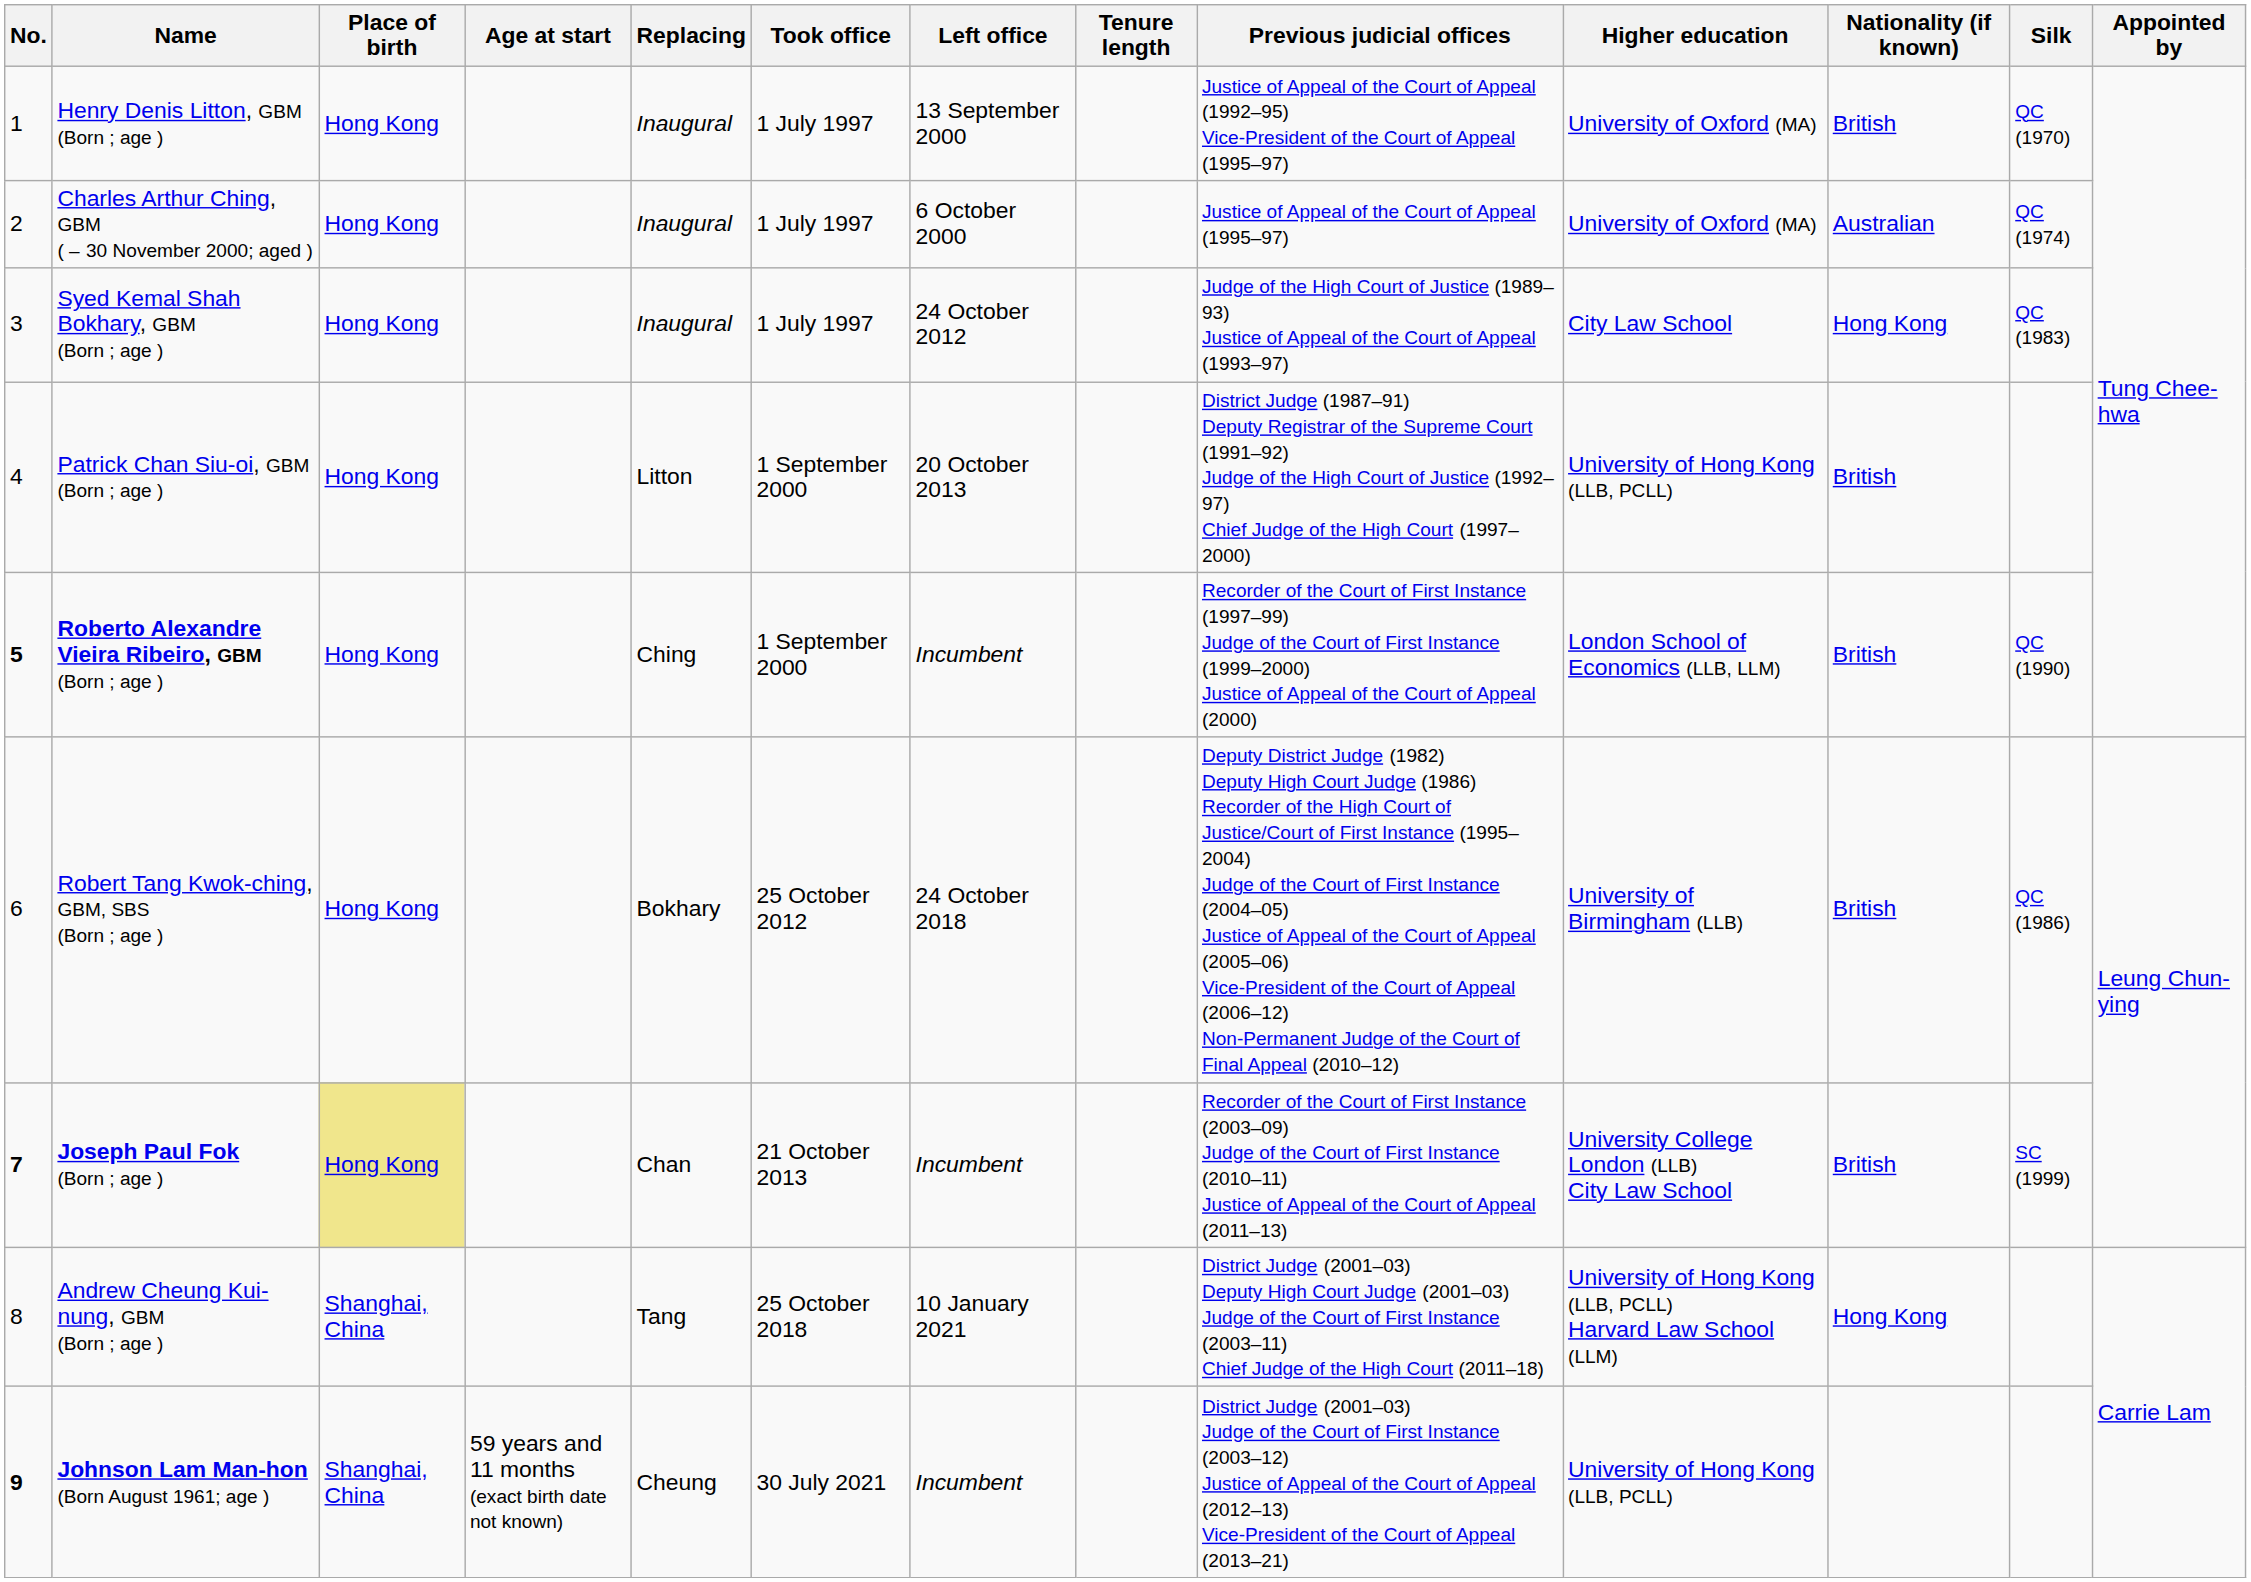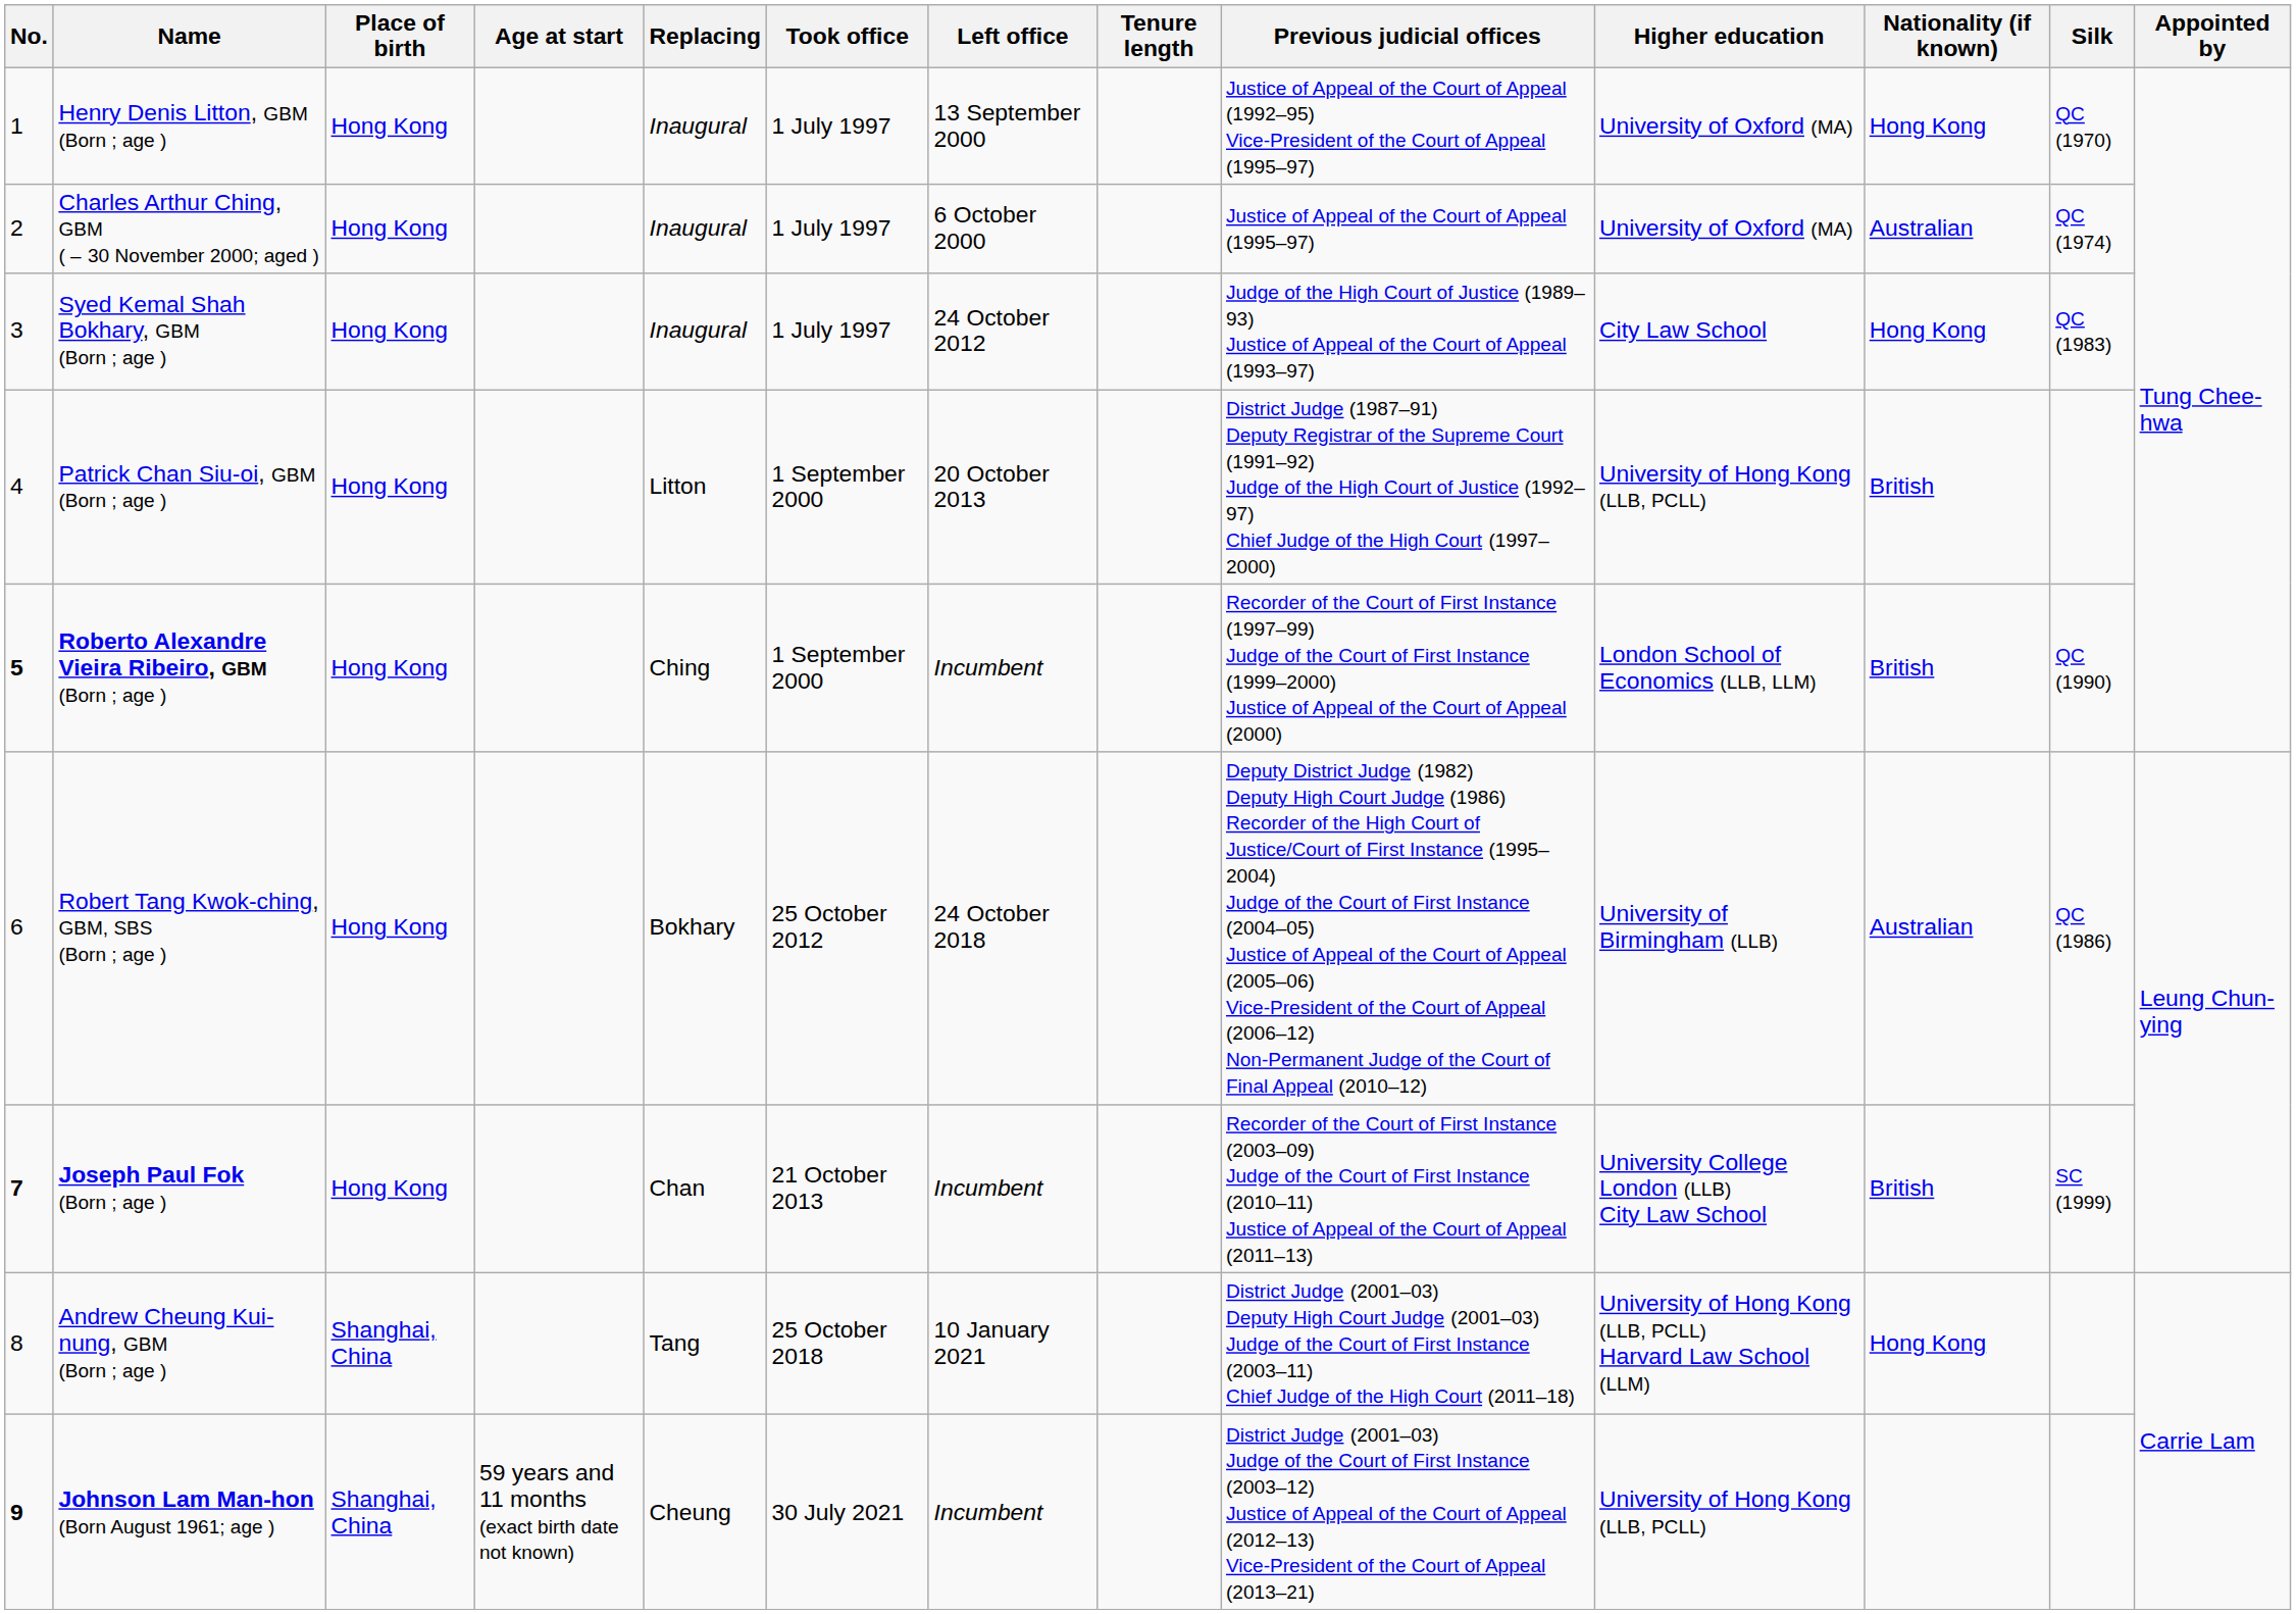Henry Denis Litton, GBM (Born ; age ) | Nationality (if known): British -> Hong Kong
Robert Tang Kwok-ching, GBM, SBS (Born ; age ) | Nationality (if known): British -> Australian
Joseph Paul Fok (Born ; age ) | Place of birth: khaki background -> no background
